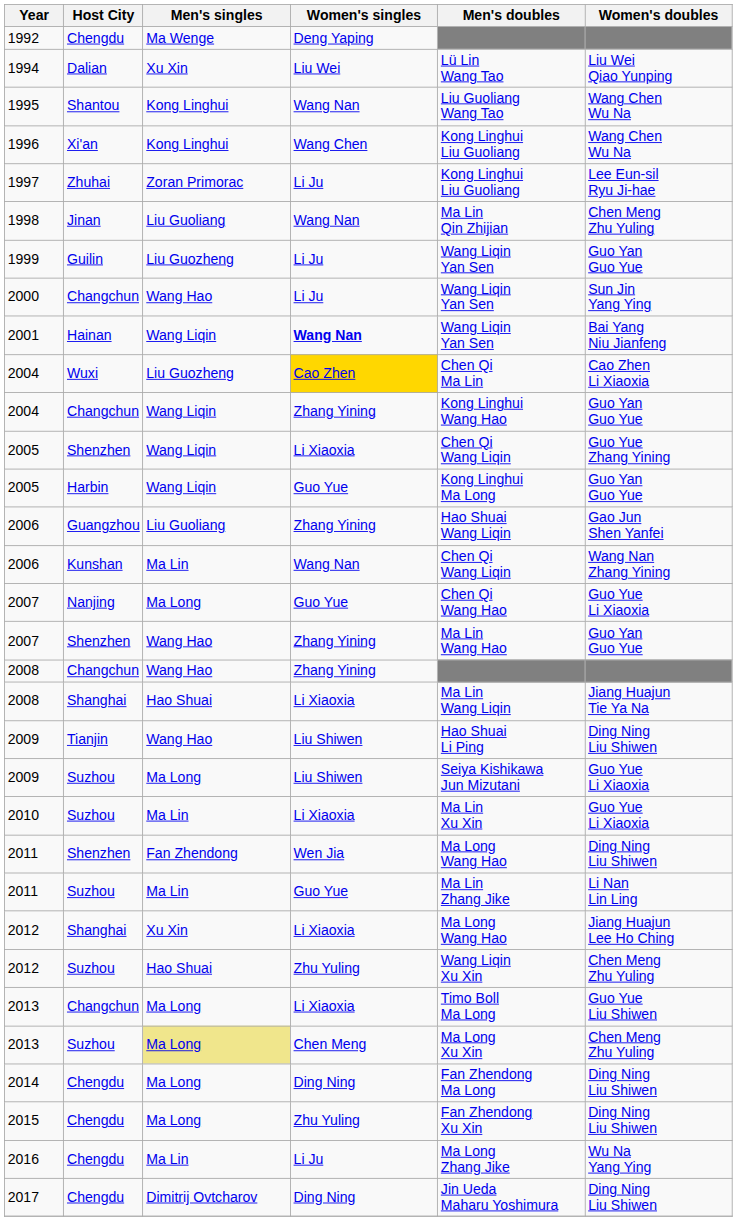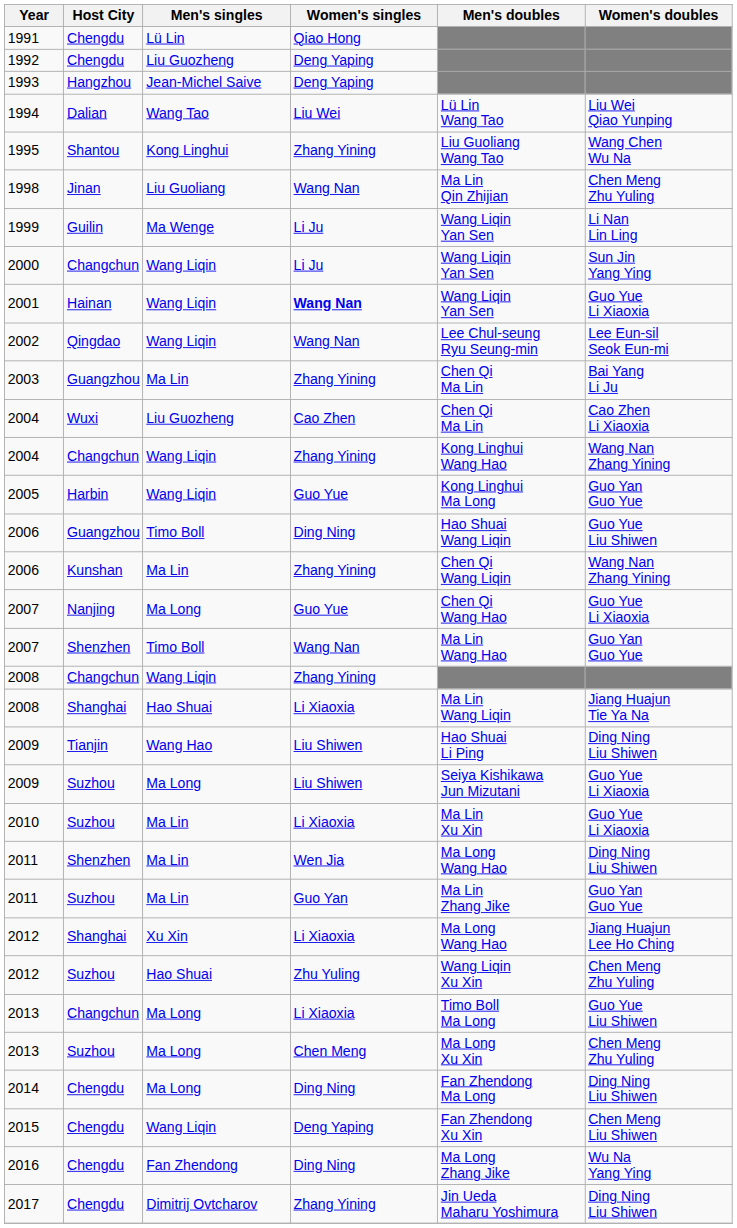+ row: 1991 | Chengdu | Lü Lin | Qiao Hong
1992 | Men's singles: Ma Wenge -> Liu Guozheng
+ row: 1993 | Hangzhou | Jean-Michel Saive | Deng Yaping
1994 | Men's singles: Xu Xin -> Wang Tao
1995 | Women's singles: Wang Nan -> Zhang Yining
- row: 1996 | Xi'an | Kong Linghui | Wang Chen | Kong Linghui Liu Guoliang | Wang Chen Wu Na
- row: 1997 | Zhuhai | Zoran Primorac | Li Ju | Kong Linghui Liu Guoliang | Lee Eun-sil Ryu Ji-hae
1999 | Men's singles: Liu Guozheng -> Ma Wenge
1999 | Women's doubles: Guo Yan Guo Yue -> Li Nan Lin Ling
2000 | Men's singles: Wang Hao -> Wang Liqin
2001 | Women's doubles: Bai Yang Niu Jianfeng -> Guo Yue Li Xiaoxia
+ row: 2002 | Qingdao | Wang Liqin | Wang Nan | Lee Chul-seung Ryu Seung-min | Lee Eun-sil Seok Eun-mi
+ row: 2003 | Guangzhou | Ma Lin | Zhang Yining | Chen Qi Ma Lin | Bai Yang Li Ju
2004 / Wuxi | Women's singles: gold background -> no background
2004 / Changchun | Women's doubles: Guo Yan Guo Yue -> Wang Nan Zhang Yining
- row: 2005 | Shenzhen | Wang Liqin | Li Xiaoxia | Chen Qi Wang Liqin | Guo Yue Zhang Yining
2006 / Guangzhou | Men's singles: Liu Guoliang -> Timo Boll
2006 / Guangzhou | Women's singles: Zhang Yining -> Ding Ning
2006 / Guangzhou | Women's doubles: Gao Jun Shen Yanfei -> Guo Yue Liu Shiwen
2006 / Kunshan | Women's singles: Wang Nan -> Zhang Yining
2007 / Shenzhen | Men's singles: Wang Hao -> Timo Boll
2007 / Shenzhen | Women's singles: Zhang Yining -> Wang Nan
2008 / Changchun | Men's singles: Wang Hao -> Wang Liqin
2011 / Shenzhen | Men's singles: Fan Zhendong -> Ma Lin
2011 / Suzhou | Women's singles: Guo Yue -> Guo Yan
2011 / Suzhou | Women's doubles: Li Nan Lin Ling -> Guo Yan Guo Yue
2013 / Suzhou | Men's singles: khaki background -> no background
2015 | Men's singles: Ma Long -> Wang Liqin
2015 | Women's singles: Zhu Yuling -> Deng Yaping
2015 | Women's doubles: Ding Ning Liu Shiwen -> Chen Meng Liu Shiwen
2016 | Men's singles: Ma Lin -> Fan Zhendong
2016 | Women's singles: Li Ju -> Ding Ning
2017 | Women's singles: Ding Ning -> Zhang Yining
